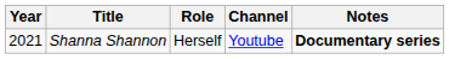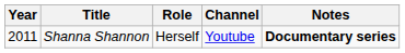Shanna Shannon | Year: 2021 -> 2011
